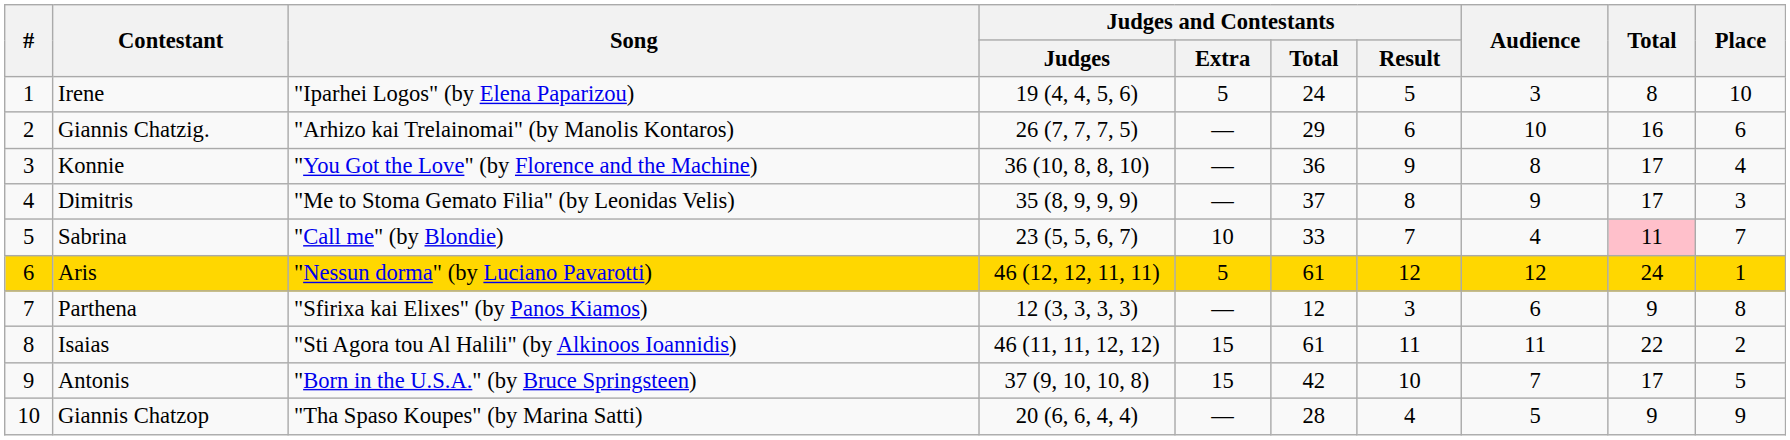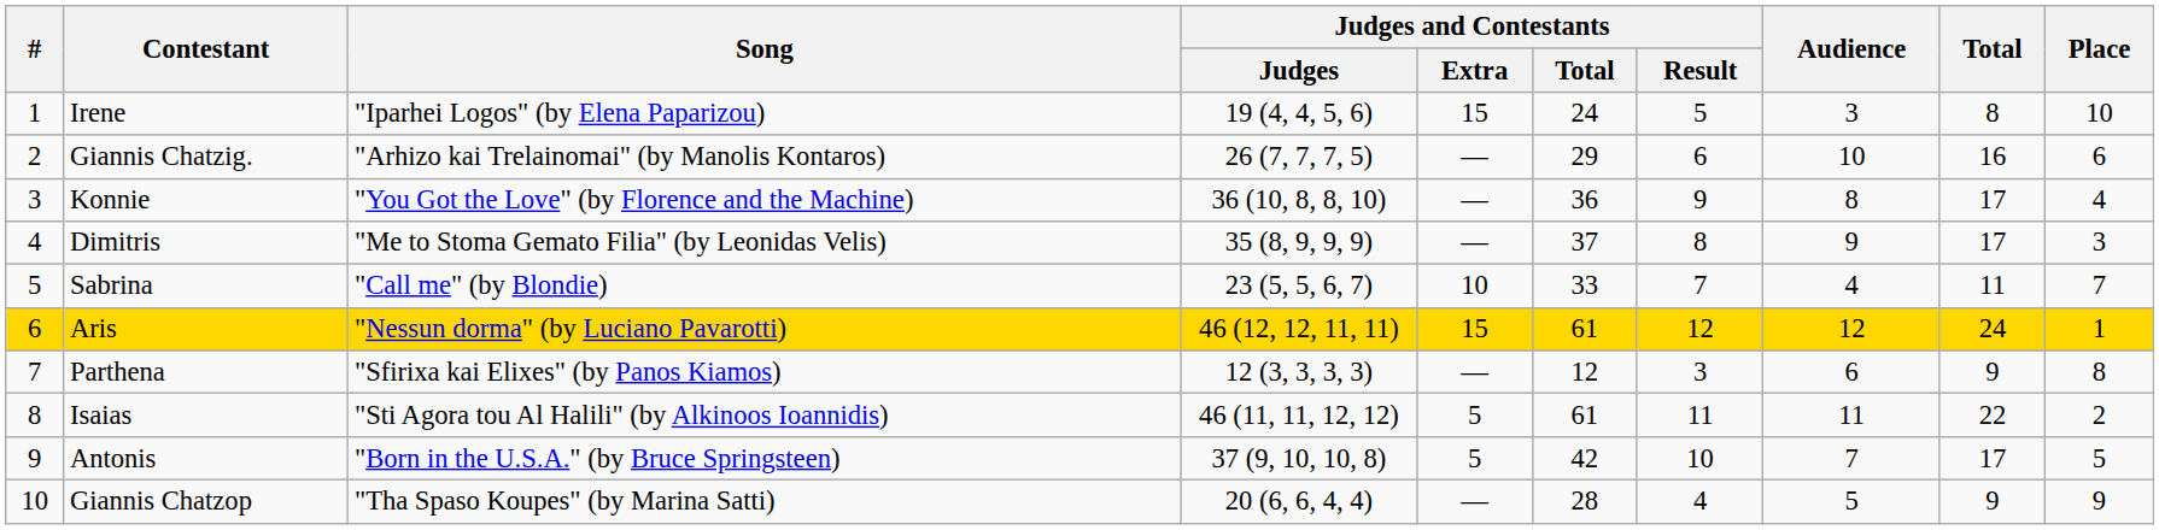Irene | Judges and Contestants / Extra: 5 -> 15
Sabrina | Total: pink background -> no background
Aris | Judges and Contestants / Extra: 5 -> 15
Isaias | Judges and Contestants / Extra: 15 -> 5
Antonis | Judges and Contestants / Extra: 15 -> 5
